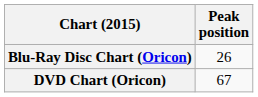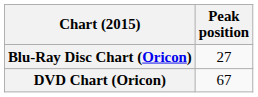Blu-Ray Disc Chart (Oricon) | Peak position: 26 -> 27
